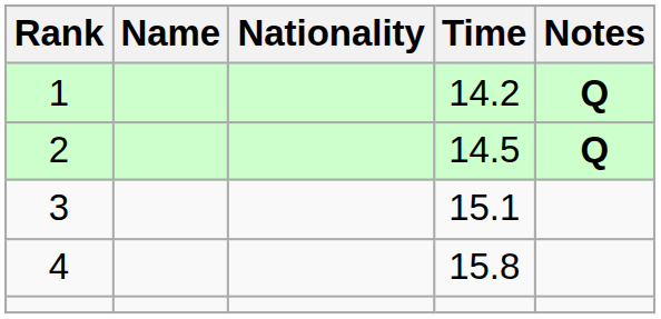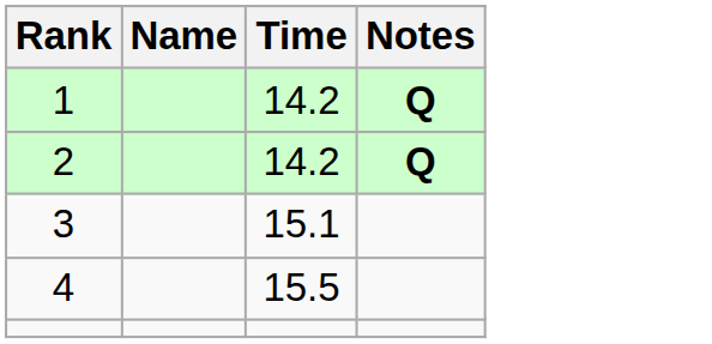- column: Nationality
2 | Time: 14.5 -> 14.2
4 | Time: 15.8 -> 15.5
